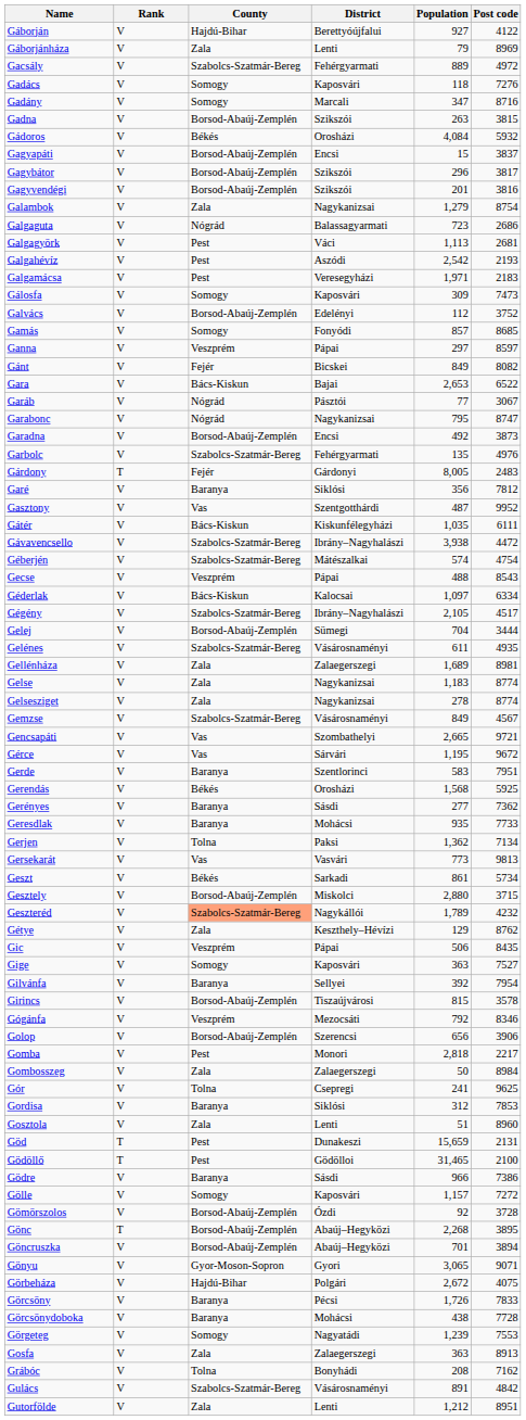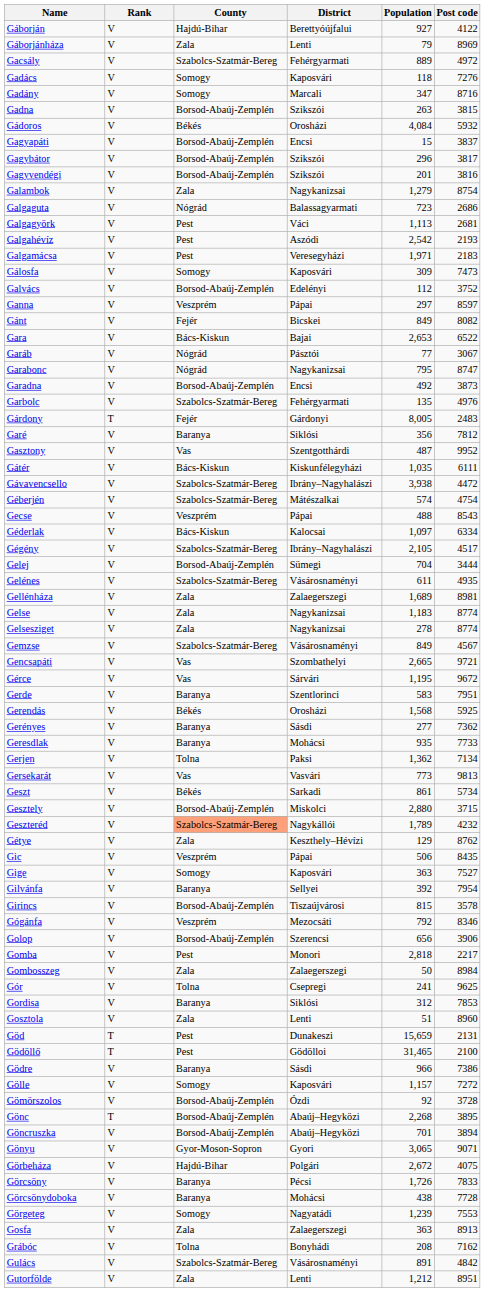- row: Gamás | V | Somogy | Fonyódi | 857 | 8685
